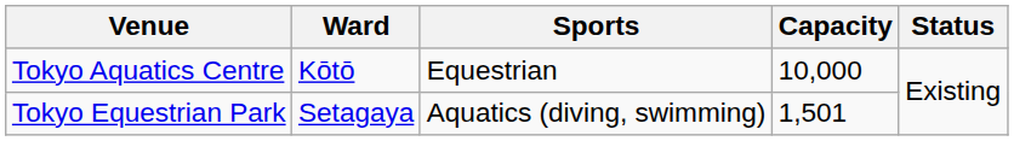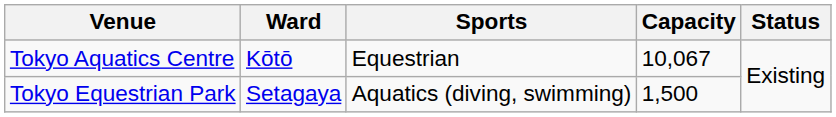Tokyo Aquatics Centre | Capacity: 10,000 -> 10,067
Tokyo Equestrian Park | Capacity: 1,501 -> 1,500
